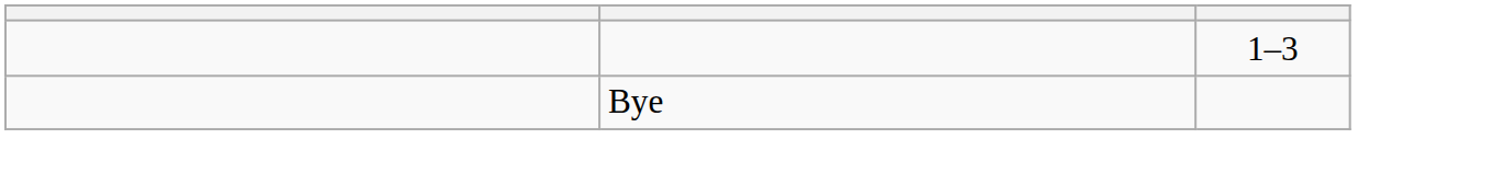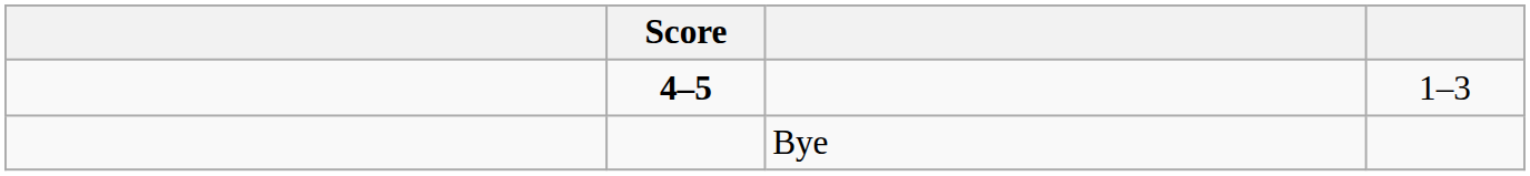+ column: Score | 4–5
